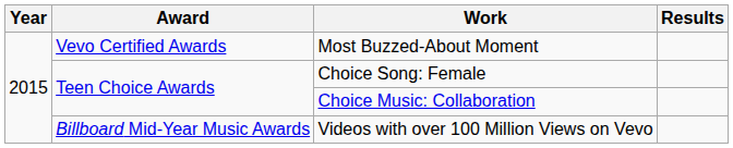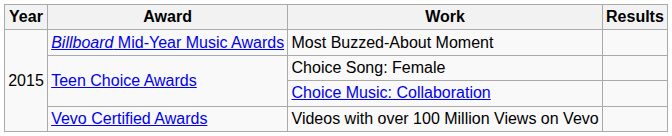Most Buzzed-About Moment | Award: Vevo Certified Awards -> Billboard Mid-Year Music Awards
Videos with over 100 Million Views on Vevo | Award: Billboard Mid-Year Music Awards -> Vevo Certified Awards
